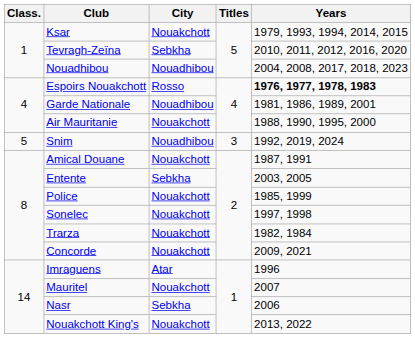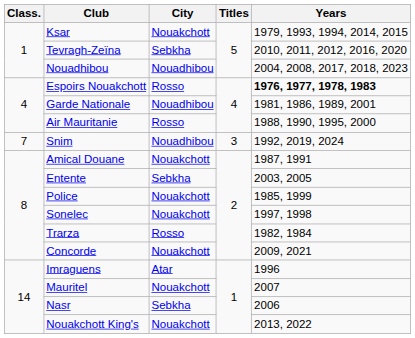Air Mauritanie | City: Nouakchott -> Rosso
Snim | Class.: 5 -> 7
Trarza | City: Nouakchott -> Rosso
